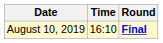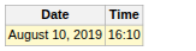- column: Round | Final
